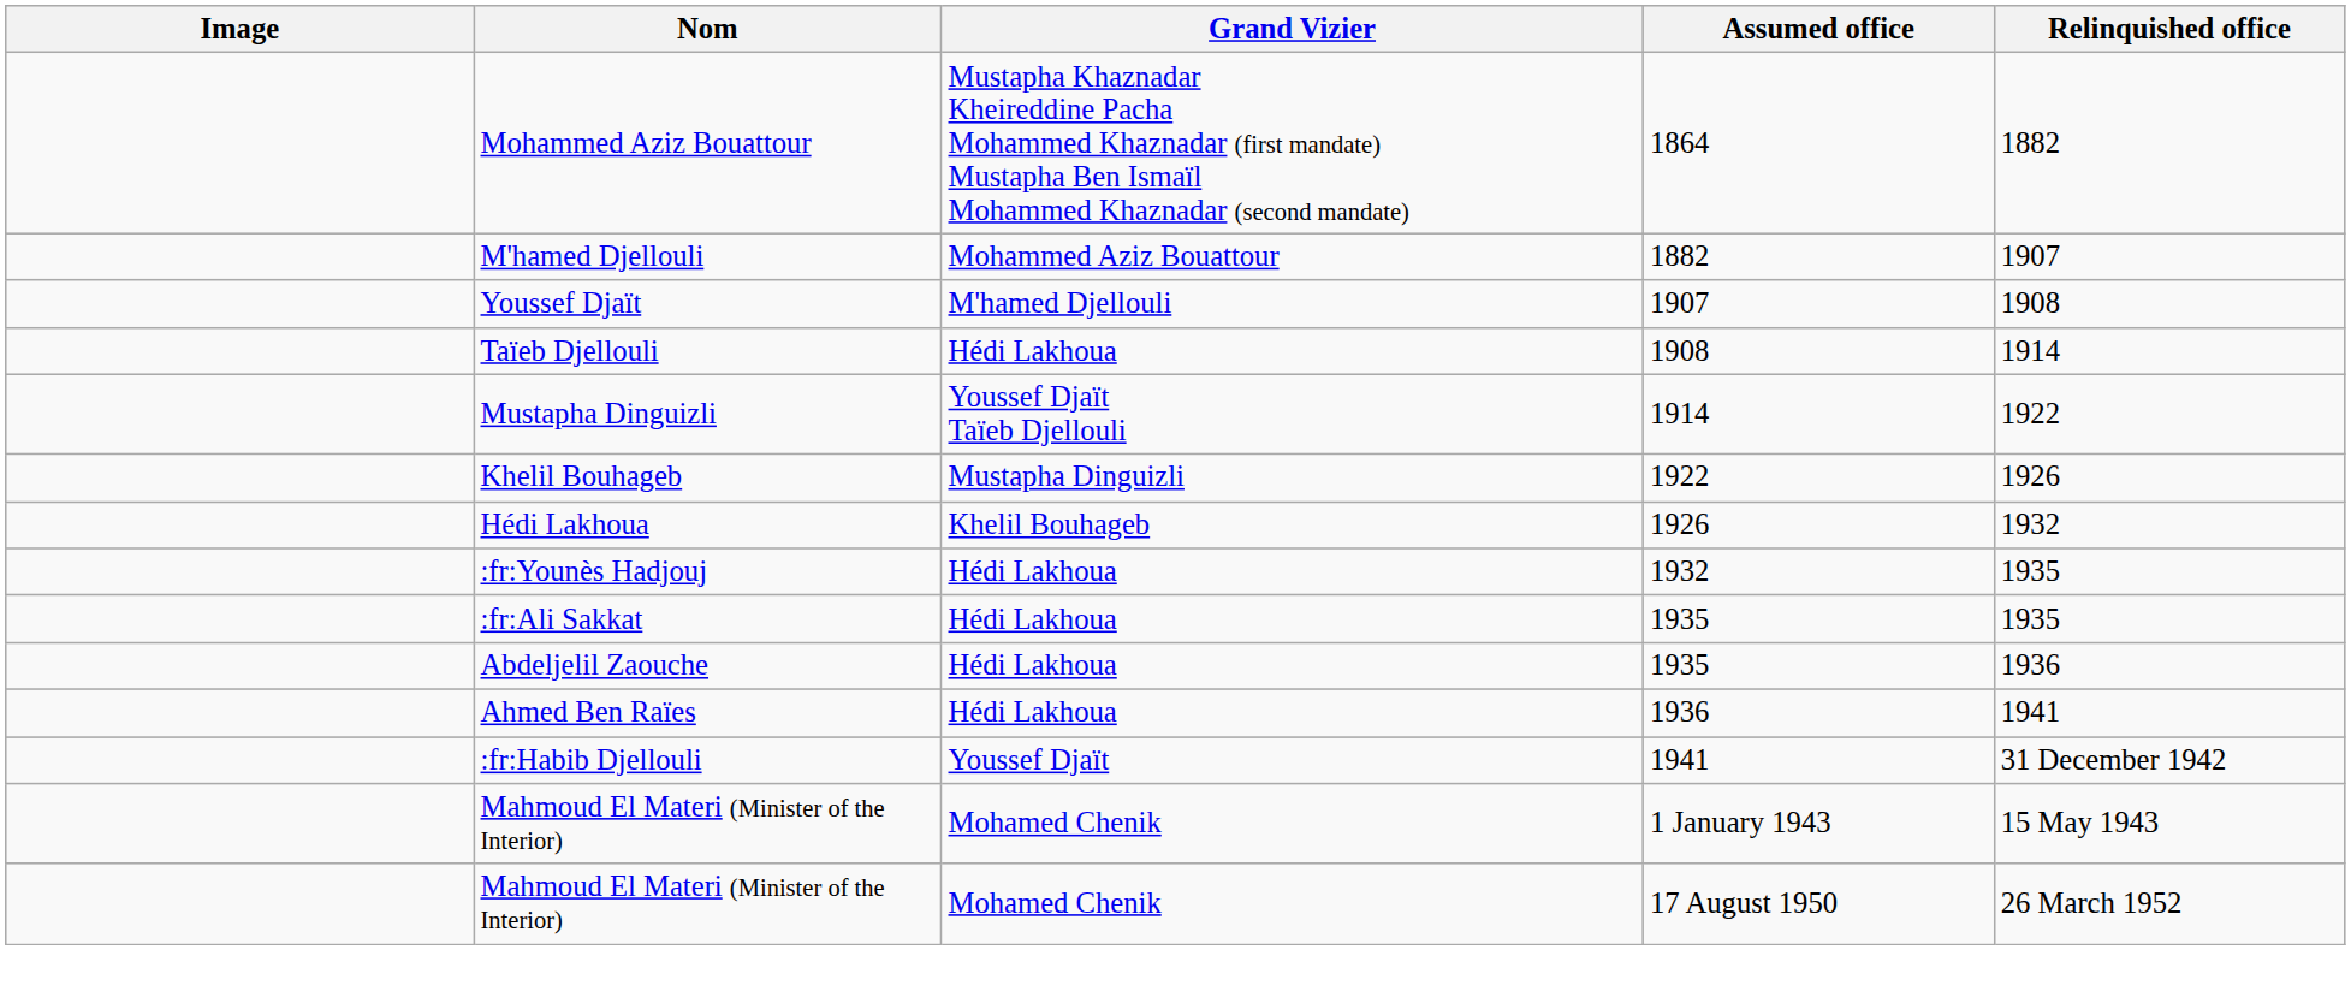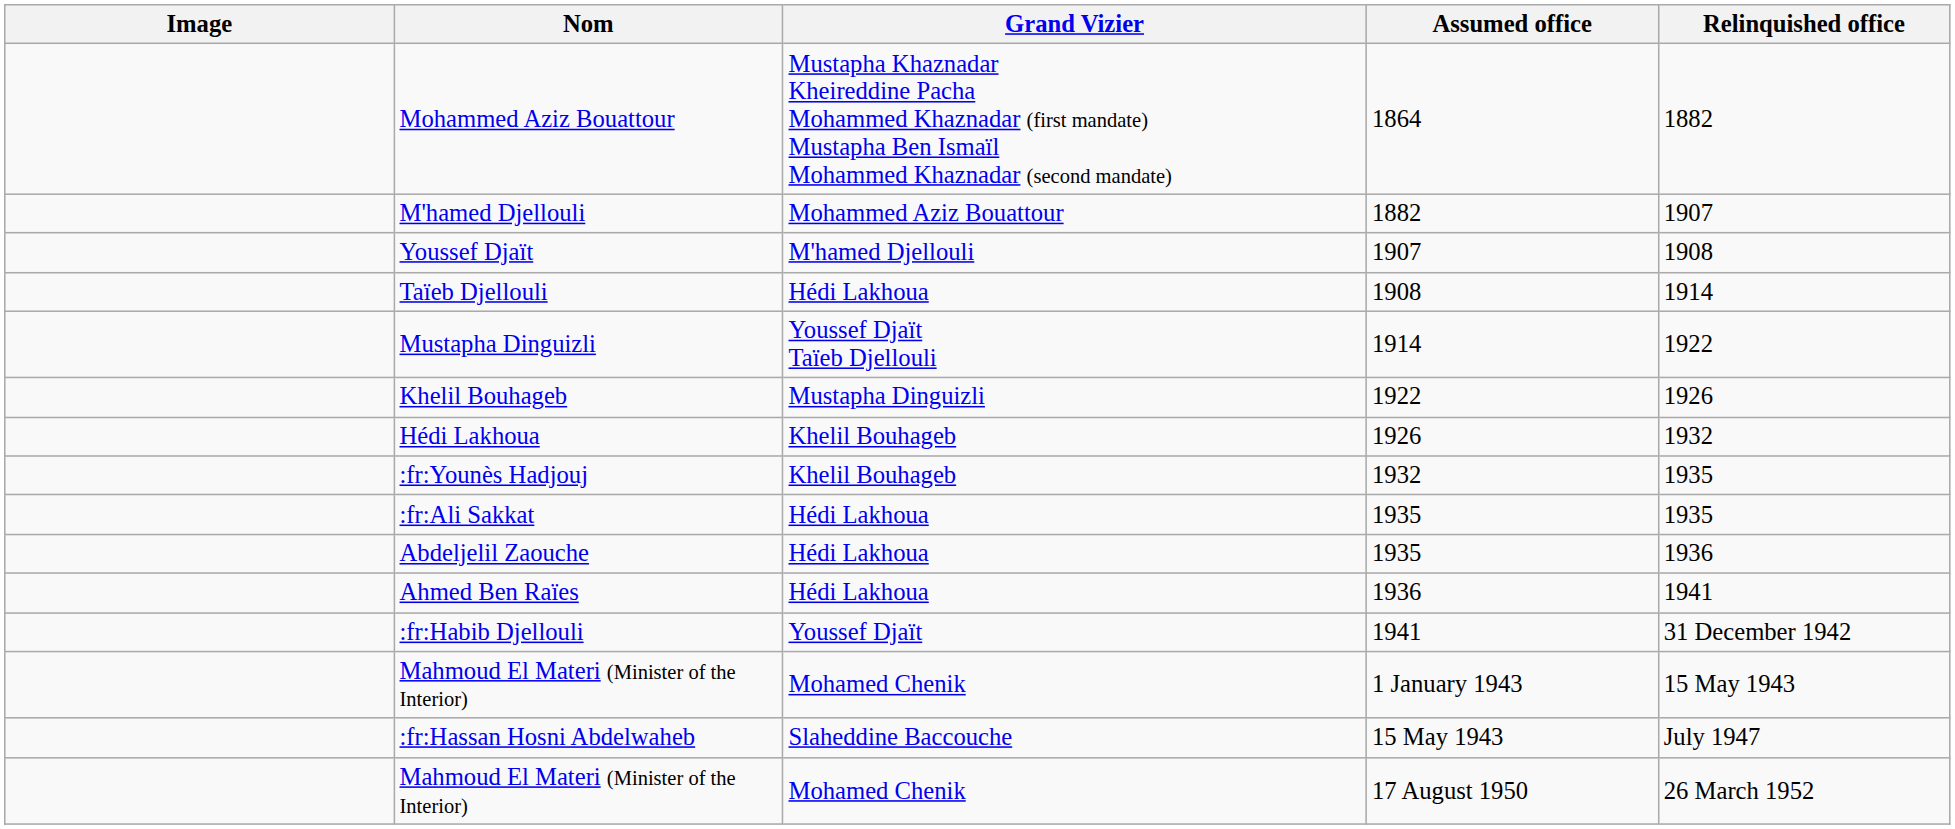:fr:Younès Hadjouj | Grand Vizier: Hédi Lakhoua -> Khelil Bouhageb
+ row: :fr:Hassan Hosni Abdelwaheb | Slaheddine Baccouche | 15 May 1943 | July 1947
